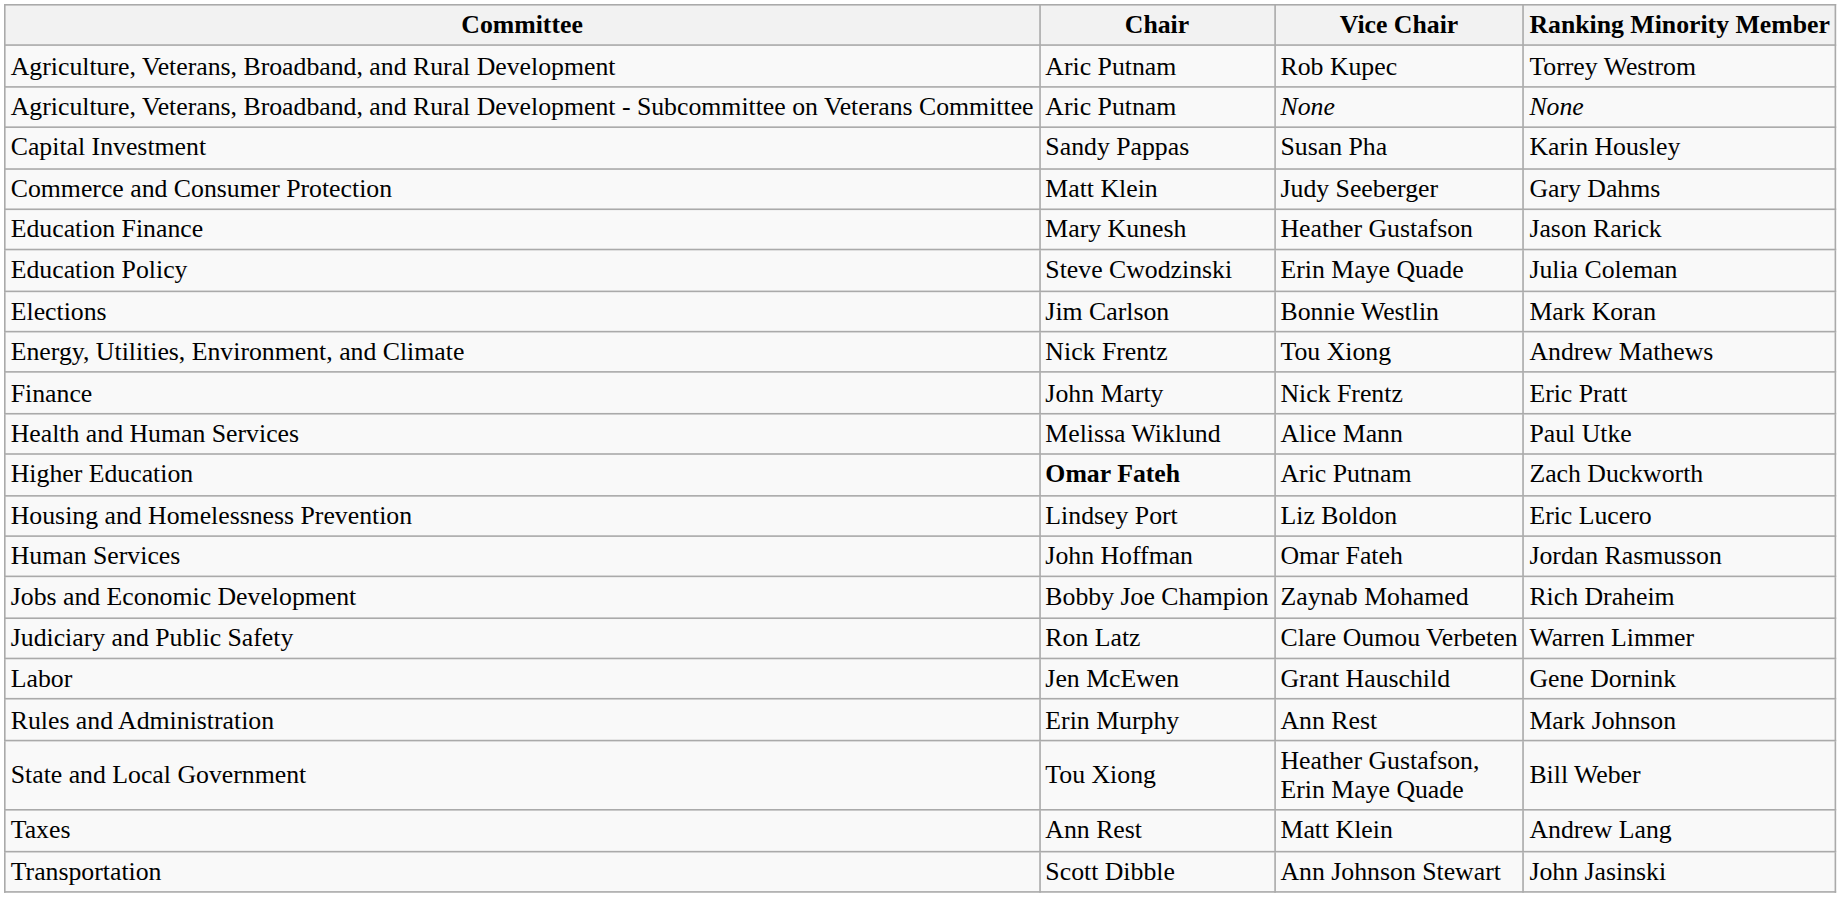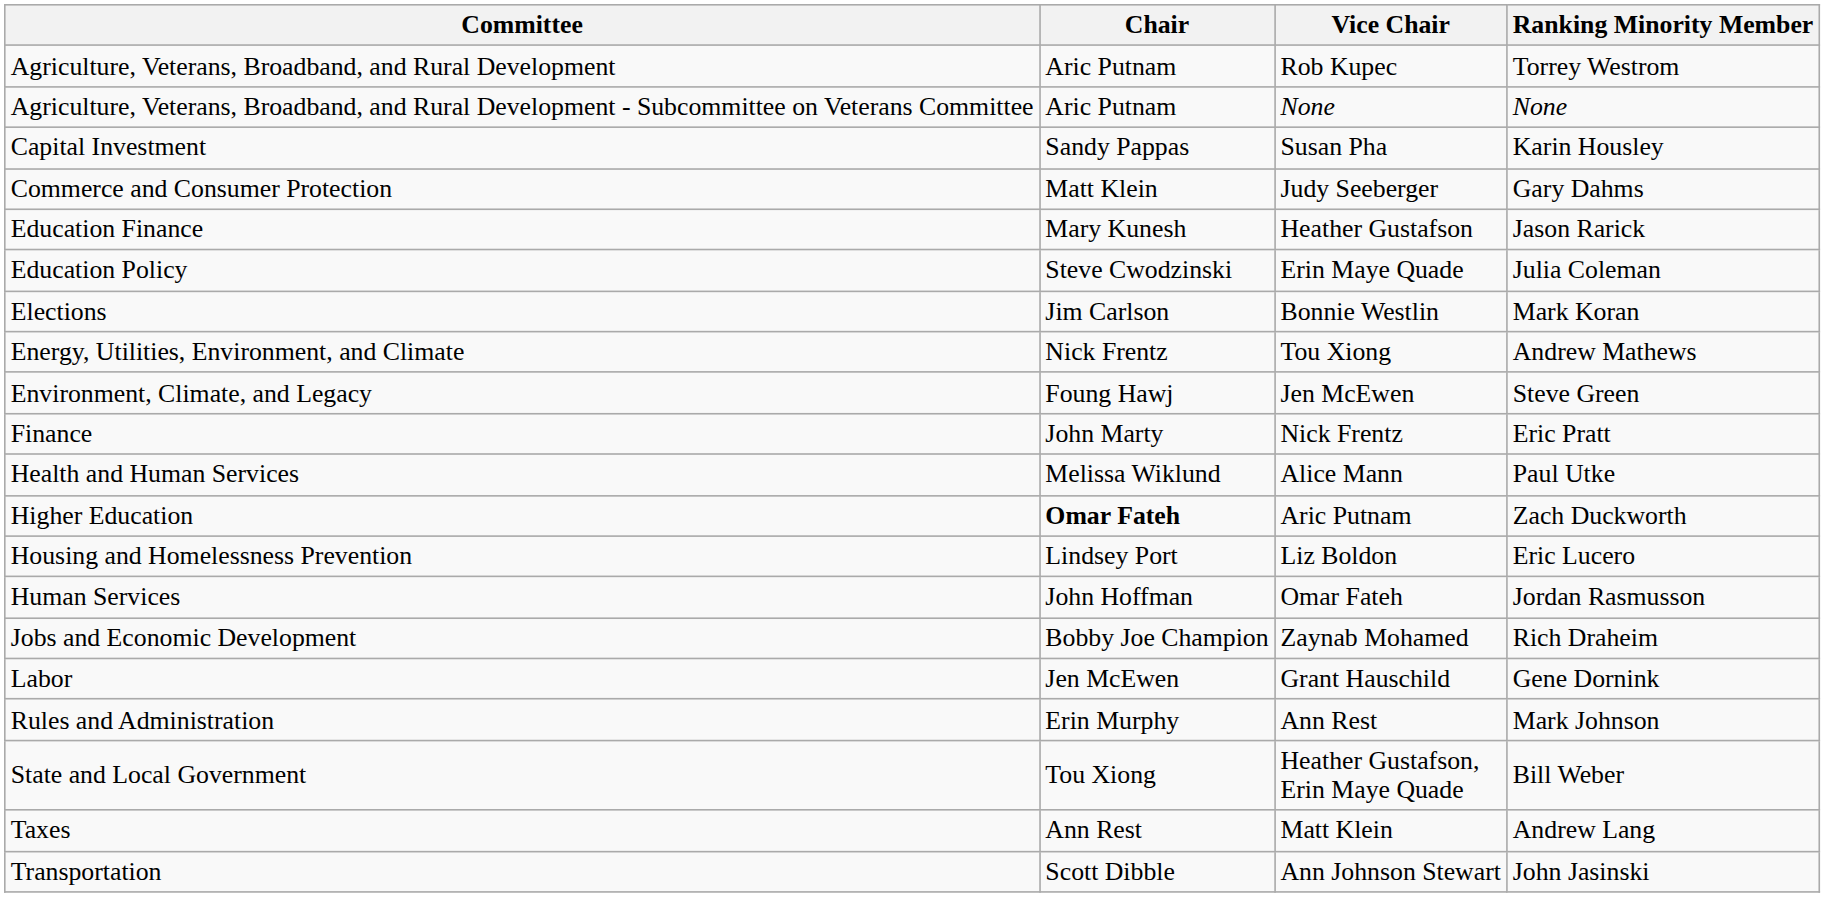+ row: Environment, Climate, and Legacy | Foung Hawj | Jen McEwen | Steve Green
- row: Judiciary and Public Safety | Ron Latz | Clare Oumou Verbeten | Warren Limmer
